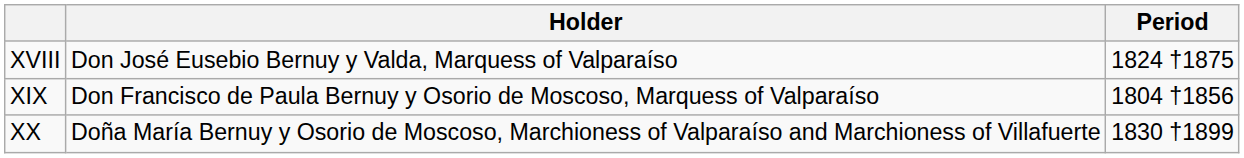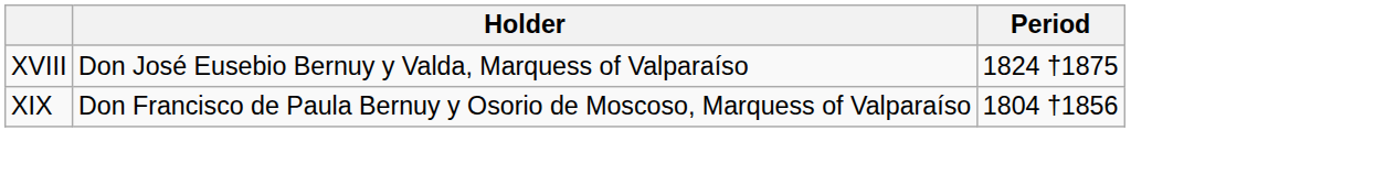- row: XX | Doña María Bernuy y Osorio de Moscoso, Marchioness of Valparaíso and Marchioness of Villafuerte | 1830 †1899
